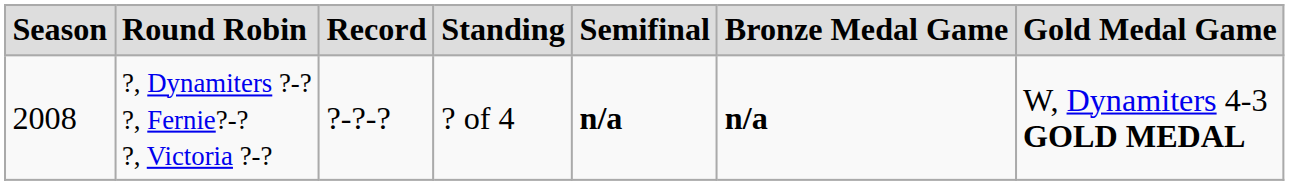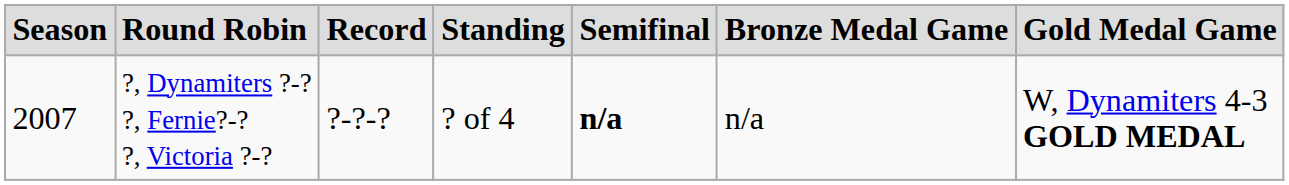?, Dynamiters ?-? ?, Fernie?-? ?, Victoria ?-? | column 1: 2008 -> 2007
?, Dynamiters ?-? ?, Fernie?-? ?, Victoria ?-? | column 6: bold -> normal
